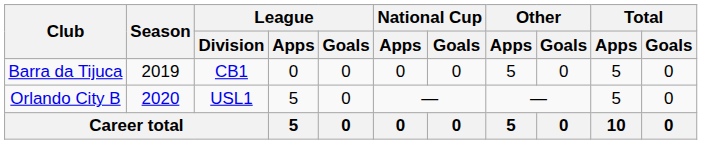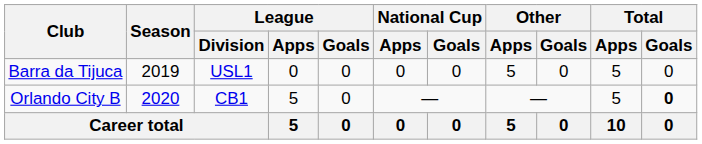Barra da Tijuca | League / Division: CB1 -> USL1
Orlando City B | League / Division: USL1 -> CB1
Orlando City B | Total / Goals: normal -> bold
